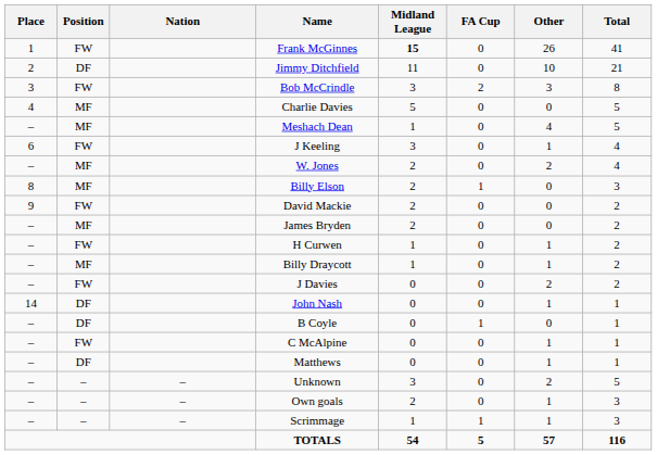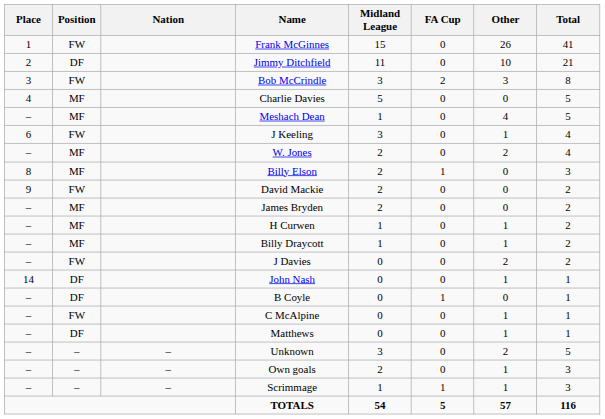Frank McGinnes | Midland League: bold -> normal
H Curwen | Position: FW -> MF
